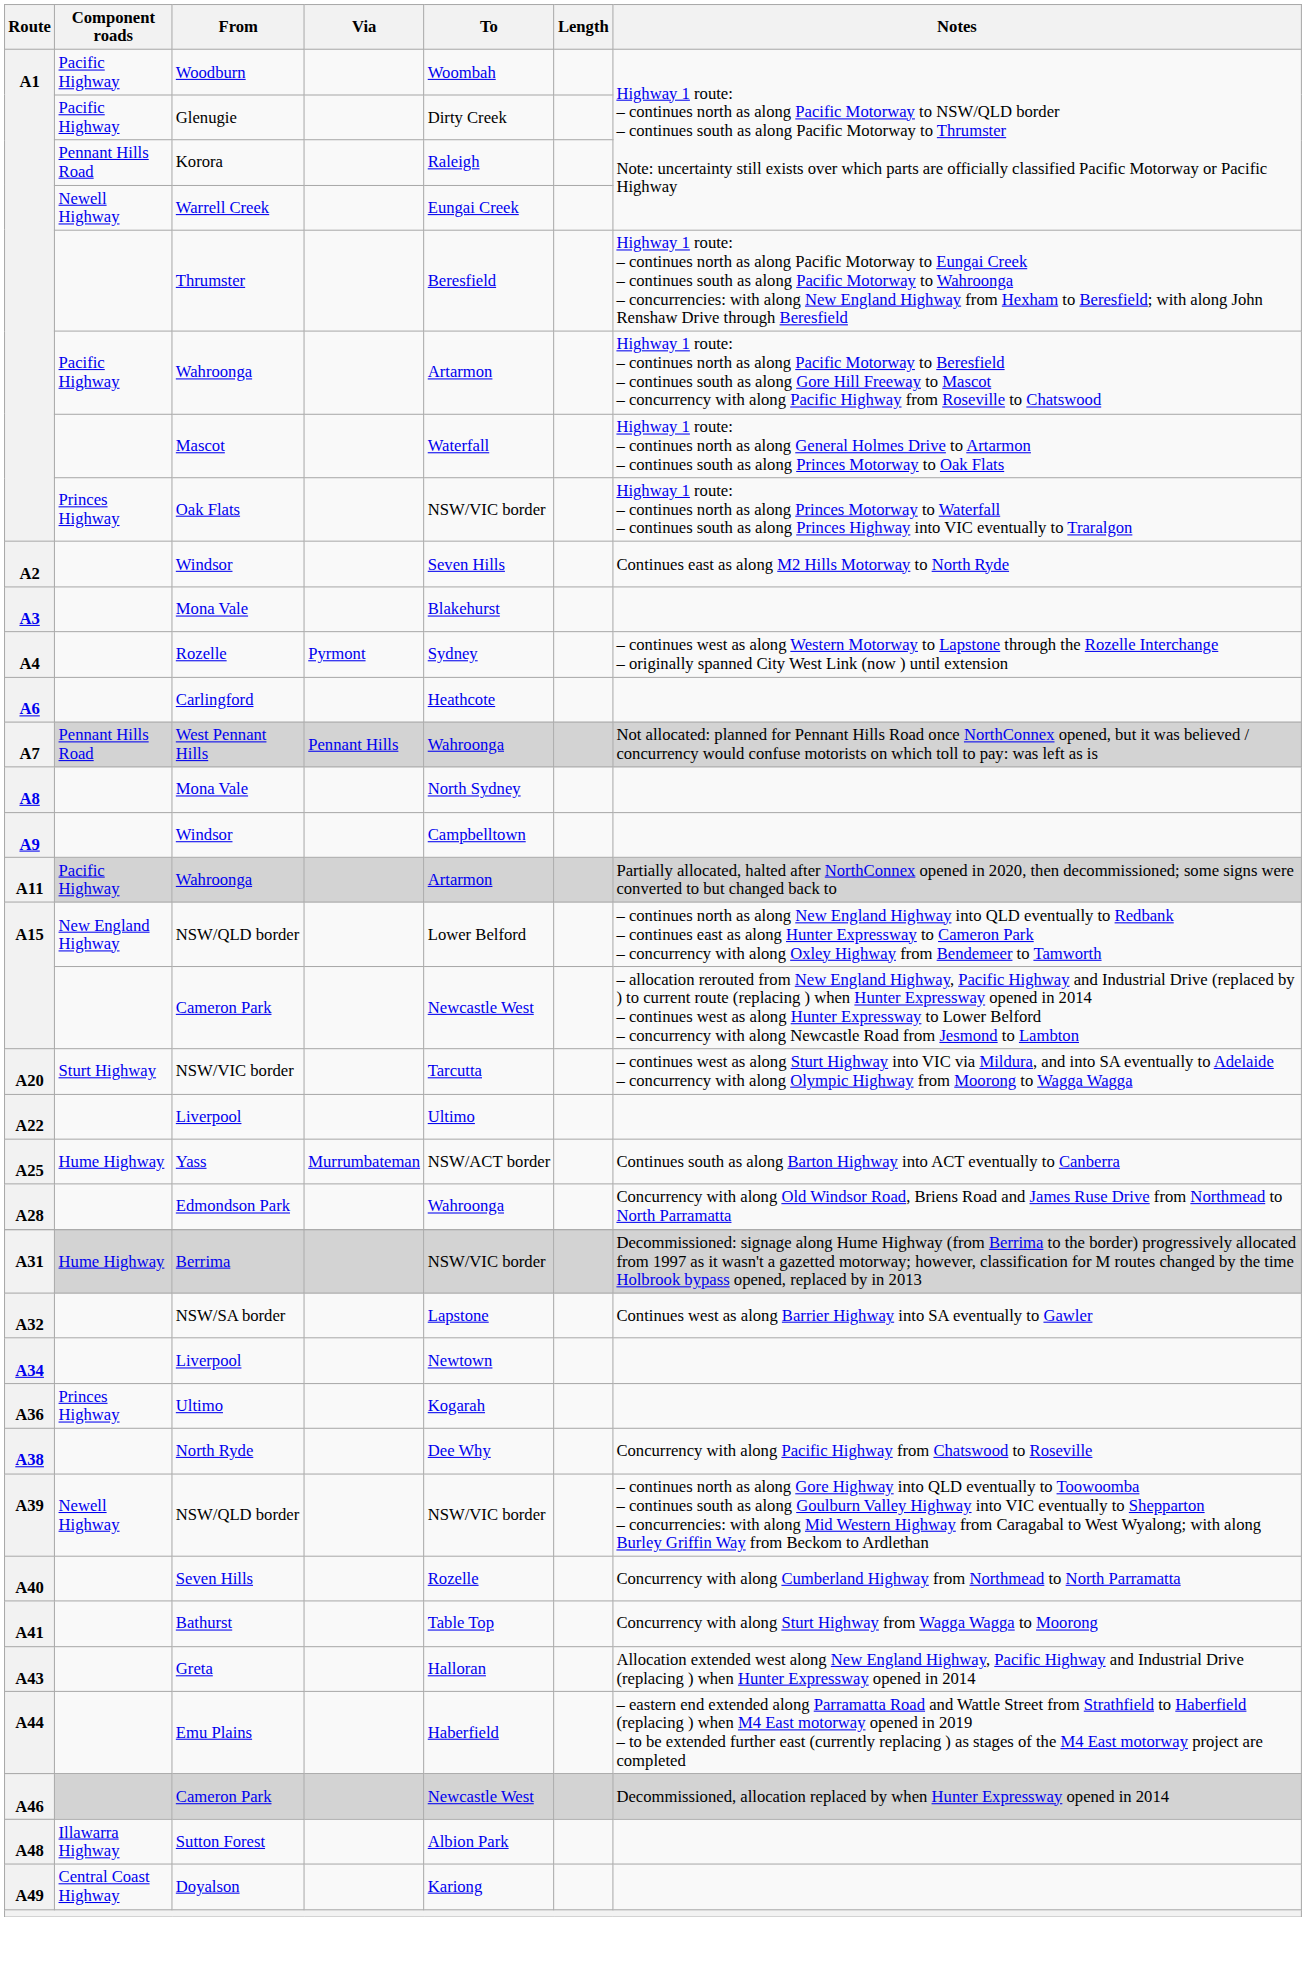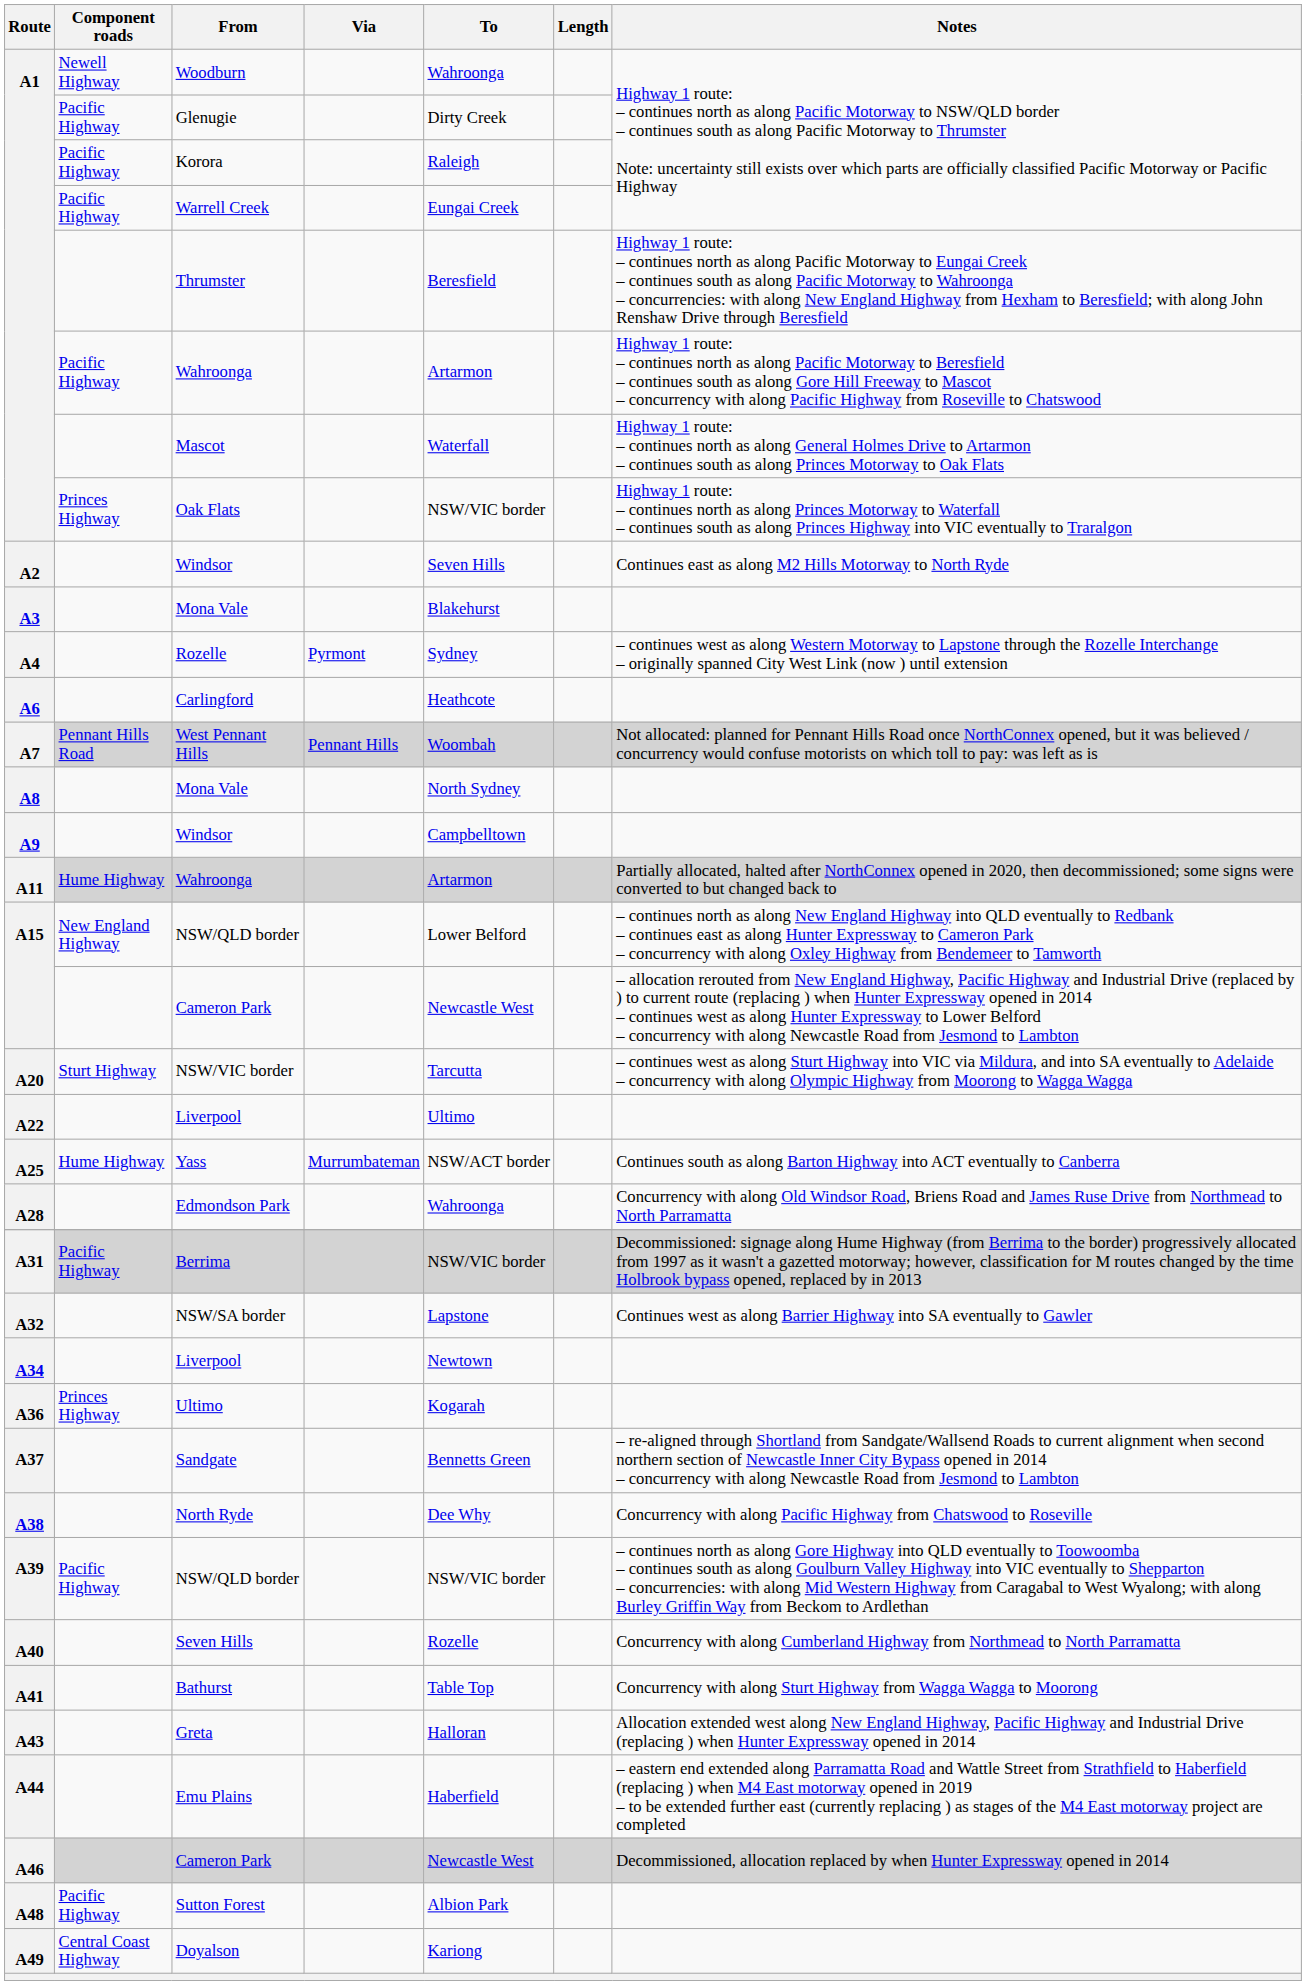Woodburn | Component roads: Pacific Highway -> Newell Highway
Woodburn | To: Woombah -> Wahroonga
Korora | Component roads: Pennant Hills Road -> Pacific Highway
Warrell Creek | Component roads: Newell Highway -> Pacific Highway
West Pennant Hills | To: Wahroonga -> Woombah
A11 / Wahroonga | Component roads: Pacific Highway -> Hume Highway
Berrima | Component roads: Hume Highway -> Pacific Highway
+ row: A37 | Sandgate | Bennetts Green | – re-aligned through Shortland from Sandgate/Wallsend Roads to current alignment when second northern section of Newcastle Inner City Bypass opened in 2014 – concurrency with along Newcastle Road from Jesmond to Lambton
A39 / NSW/QLD border | Component roads: Newell Highway -> Pacific Highway
Sutton Forest | Component roads: Illawarra Highway -> Pacific Highway
